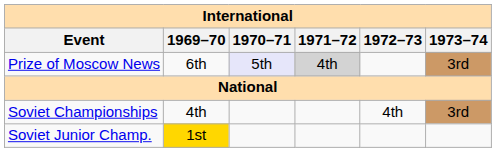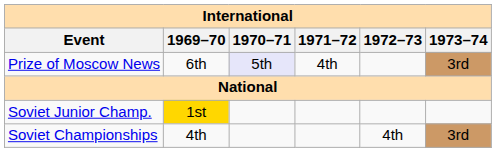Prize of Moscow News | 1971–72: lightgrey background -> no background
rows swapped: Soviet Championships <-> Soviet Junior Champ.
